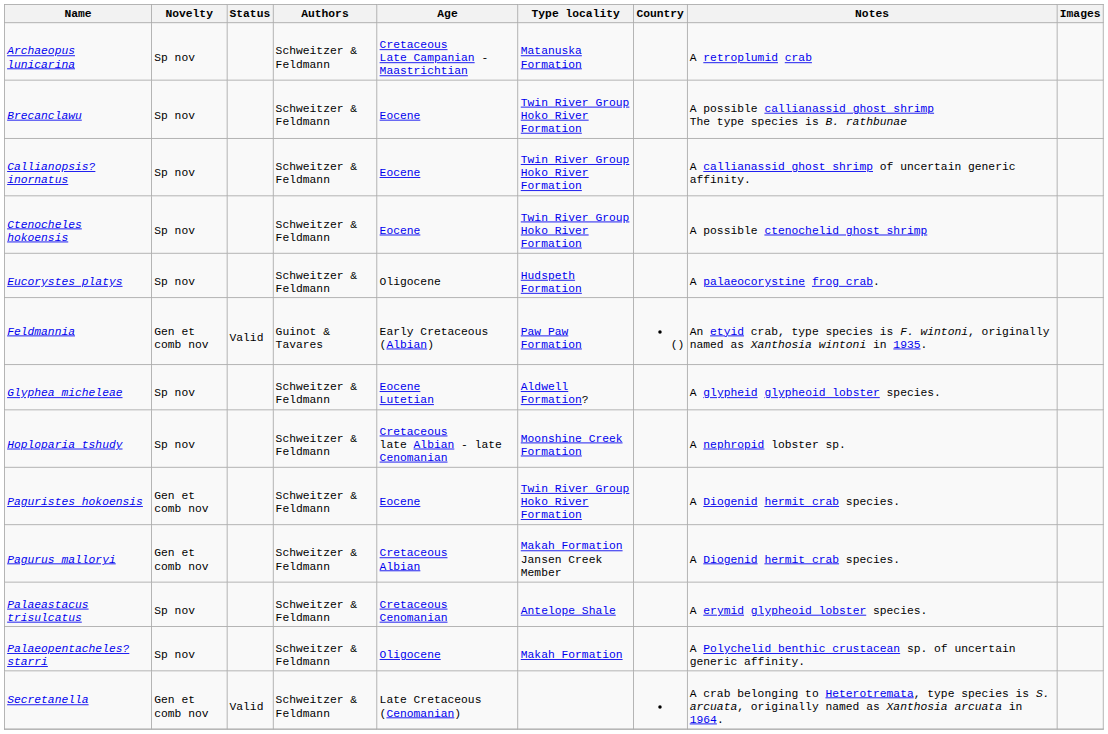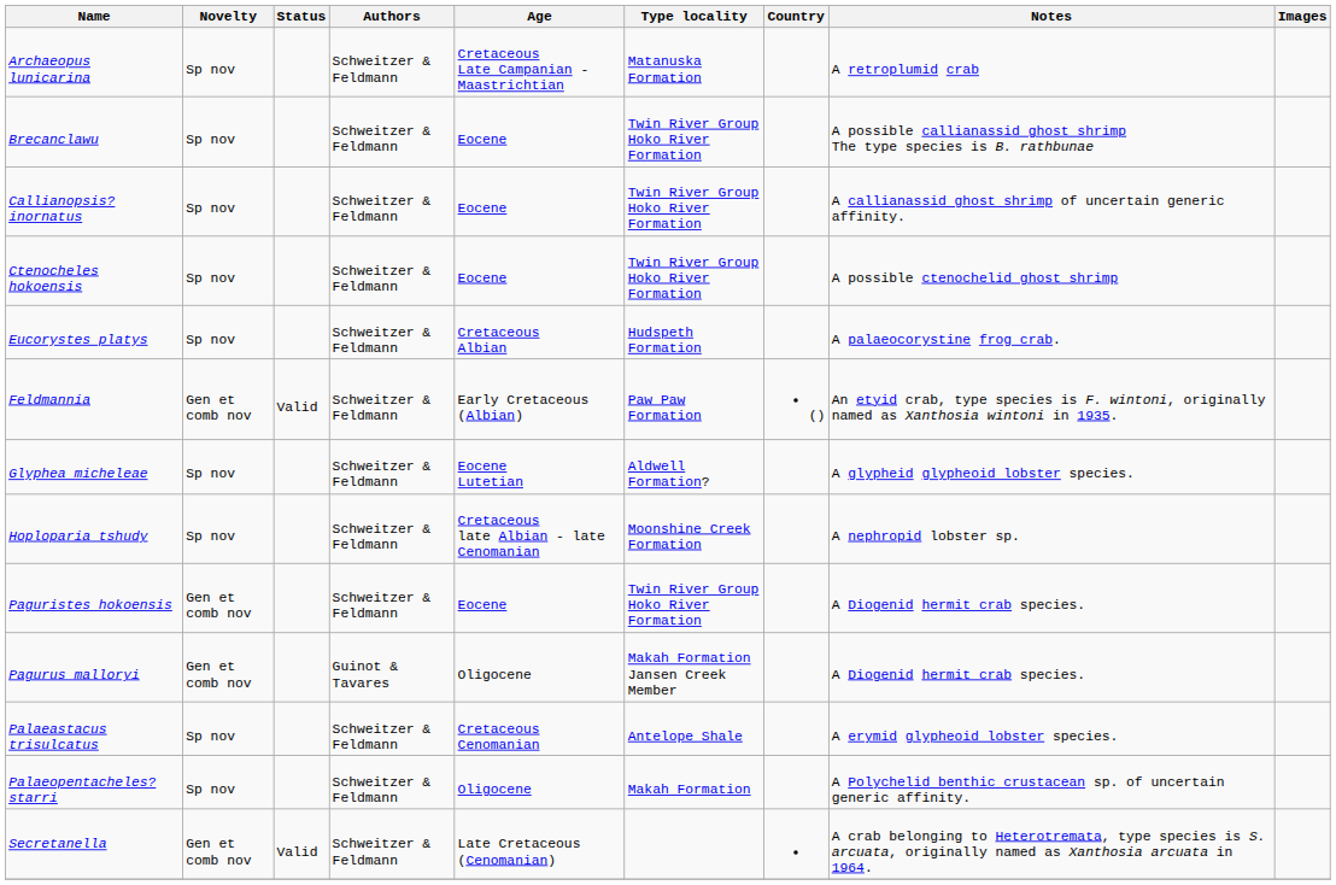Eucorystes platys | Age: Oligocene -> Cretaceous Albian
Feldmannia | Authors: Guinot & Tavares -> Schweitzer & Feldmann
Pagurus malloryi | Authors: Schweitzer & Feldmann -> Guinot & Tavares
Pagurus malloryi | Age: Cretaceous Albian -> Oligocene
